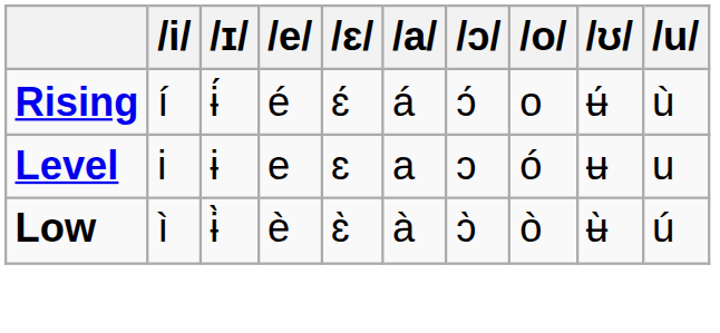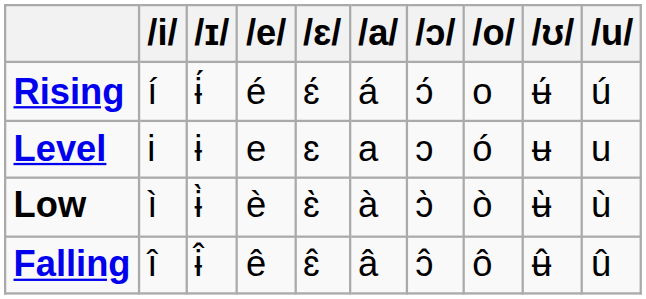Rising | u: ù -> ú
Low | u: ú -> ù
+ row: Falling | î | ɨ̂ | ê | ɛ̂ | â | ɔ̂ | ô | ʉ̂ | û
